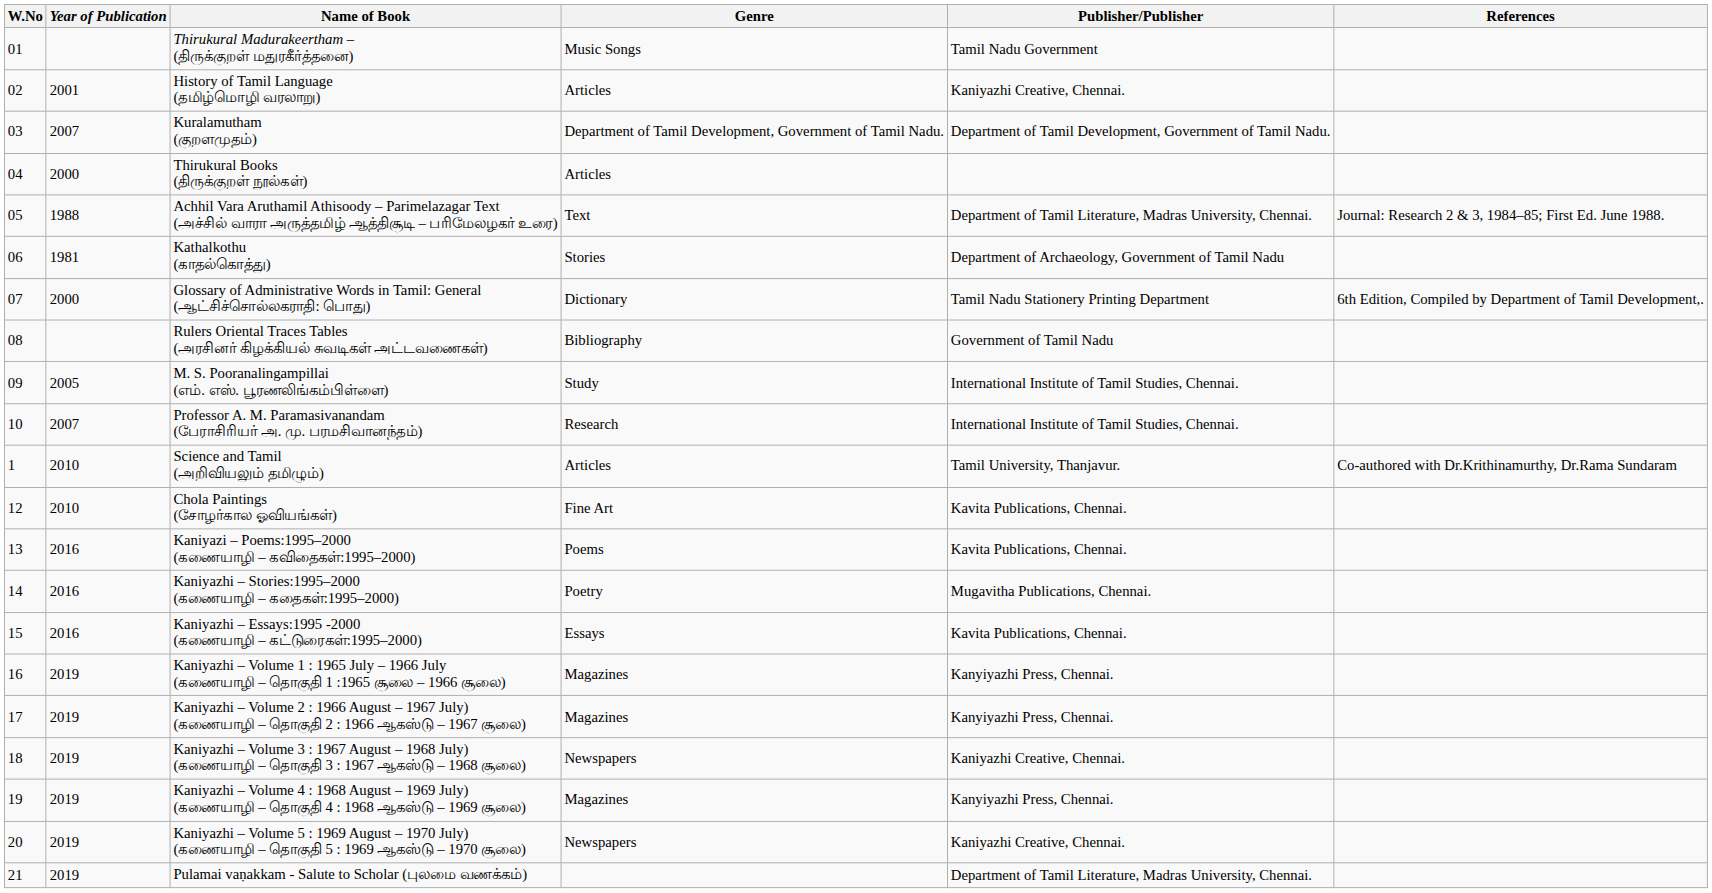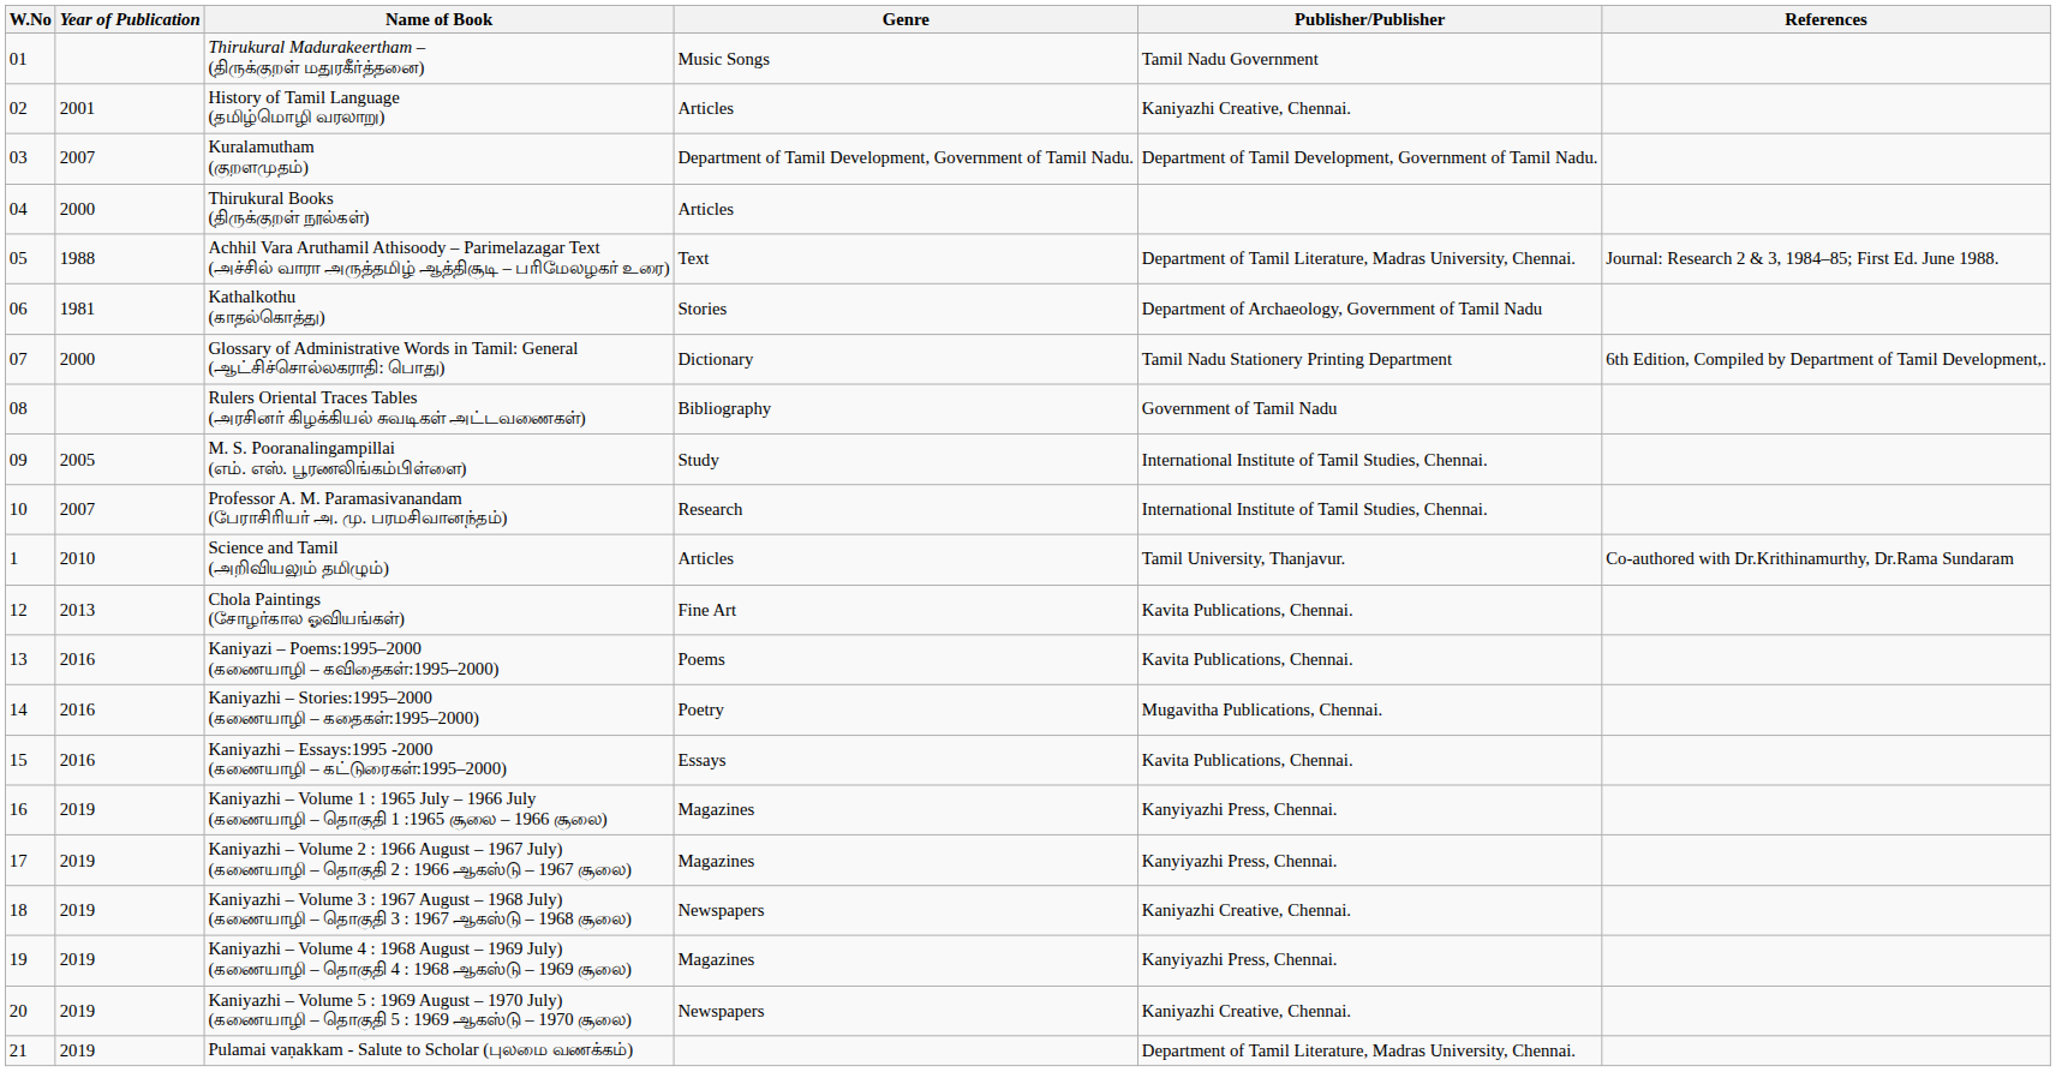Chola Paintings (சோழர்கால ஓவியங்கள்) | Year of Publication: 2010 -> 2013
